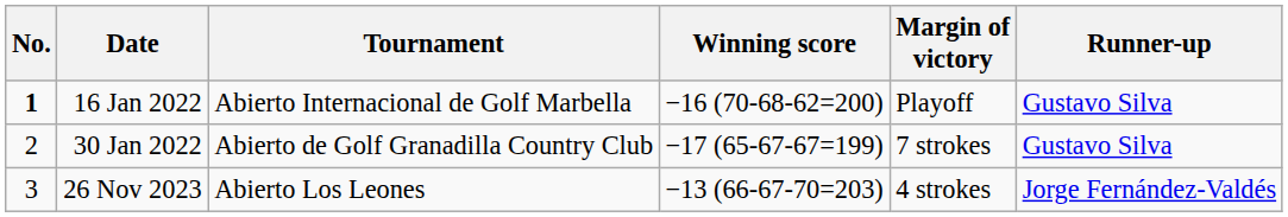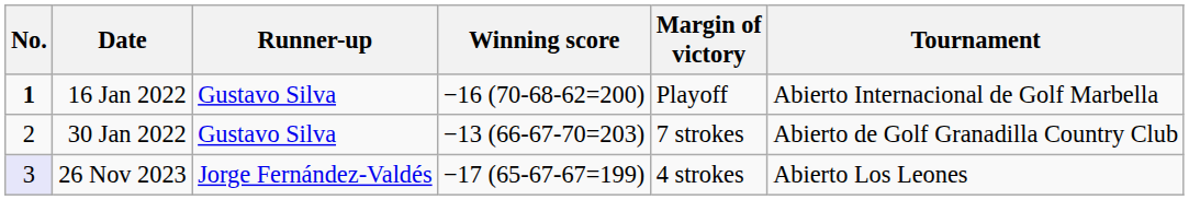columns swapped: Tournament <-> Runner-up
30 Jan 2022 | Winning score: −17 (65-67-67=199) -> −13 (66-67-70=203)
26 Nov 2023 | No.: no background -> lavender background
26 Nov 2023 | Winning score: −13 (66-67-70=203) -> −17 (65-67-67=199)
